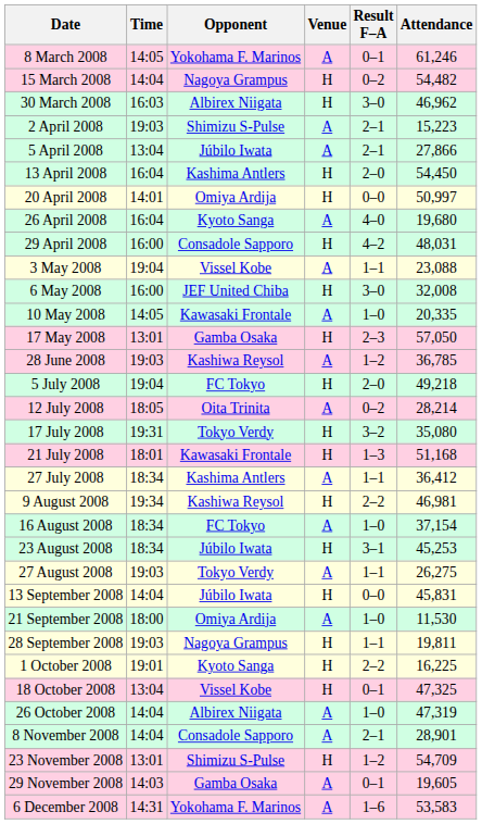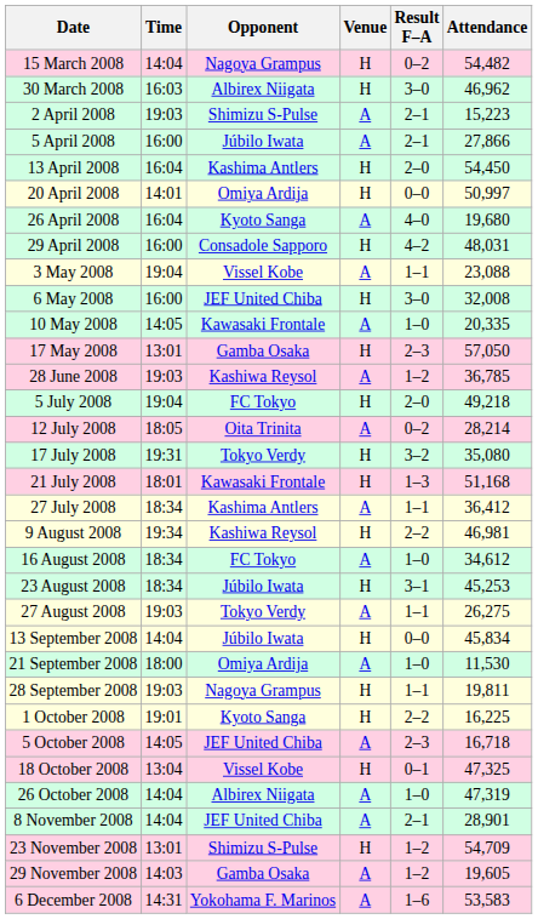- row: 8 March 2008 | 14:05 | Yokohama F. Marinos | A | 0–1 | 61,246
5 April 2008 | Time: 13:04 -> 16:00
16 August 2008 | Attendance: 37,154 -> 34,612
13 September 2008 | Attendance: 45,831 -> 45,834
+ row: 5 October 2008 | 14:05 | JEF United Chiba | A | 2–3 | 16,718
8 November 2008 | Opponent: Consadole Sapporo -> JEF United Chiba
29 November 2008 | Result F–A: 0–1 -> 1–2
